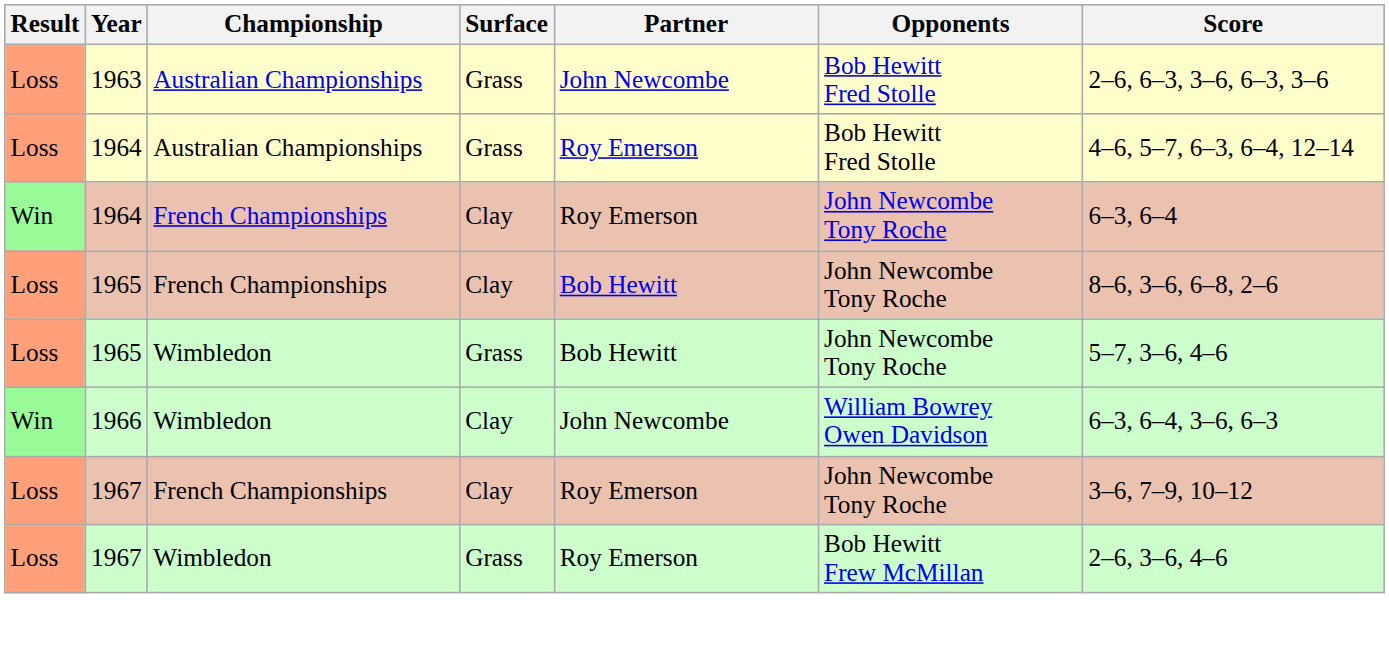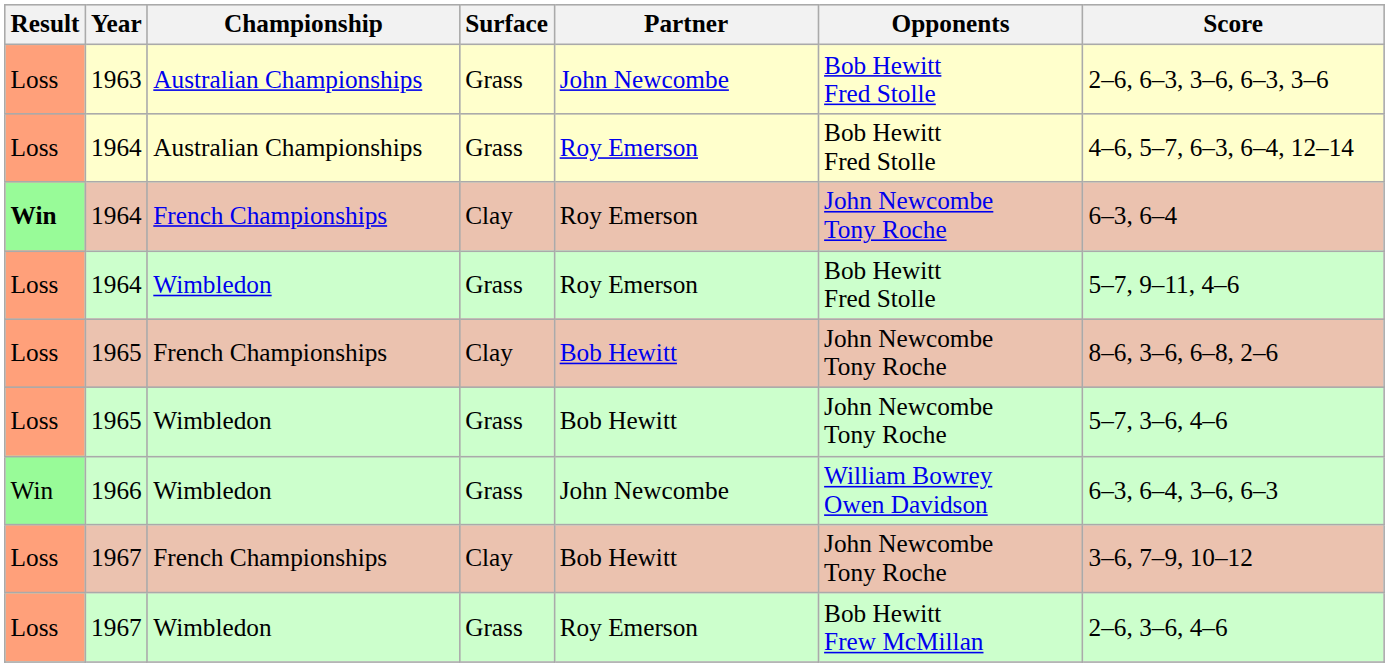1964 / French Championships | Result: normal -> bold
+ row: Loss | 1964 | Wimbledon | Grass | Roy Emerson | Bob Hewitt Fred Stolle | 5–7, 9–11, 4–6
1966 | Surface: Clay -> Grass
1967 / French Championships | Partner: Roy Emerson -> Bob Hewitt
